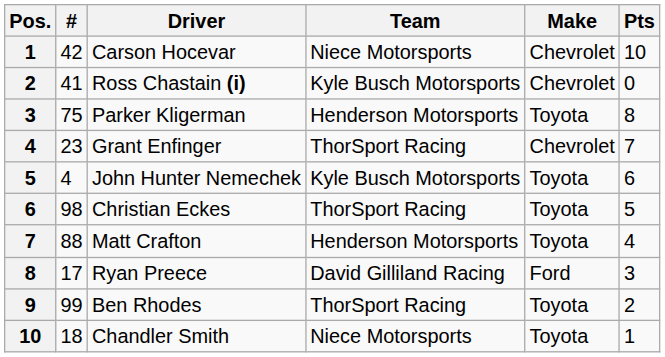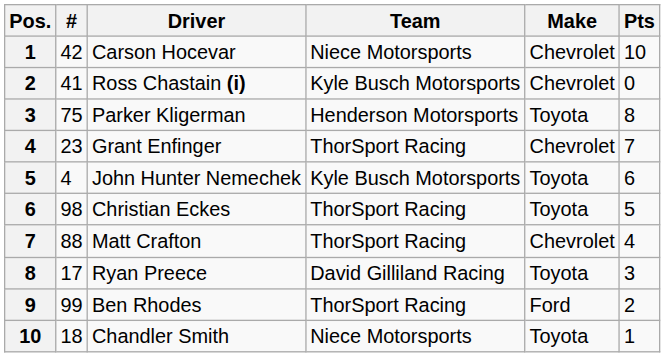Matt Crafton | Team: Henderson Motorsports -> ThorSport Racing
Matt Crafton | Make: Toyota -> Chevrolet
Ryan Preece | Make: Ford -> Toyota
Ben Rhodes | Make: Toyota -> Ford
